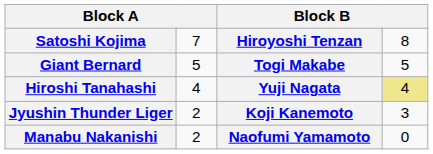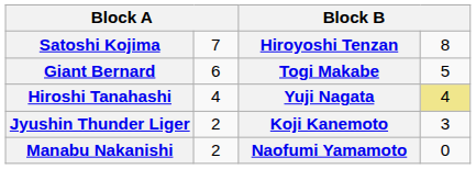Giant Bernard | column 2: 5 -> 6
